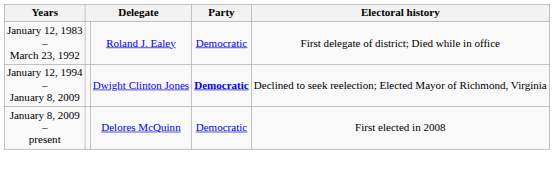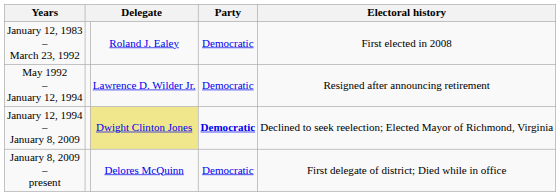January 12, 1983 – March 23, 1992 | Electoral history: First delegate of district; Died while in office -> First elected in 2008
+ row: May 1992 – January 12, 1994 | Lawrence D. Wilder Jr. | Democratic | Resigned after announcing retirement
January 12, 1994 – January 8, 2009 | column 3: no background -> khaki background
January 8, 2009 – present | Electoral history: First elected in 2008 -> First delegate of district; Died while in office
